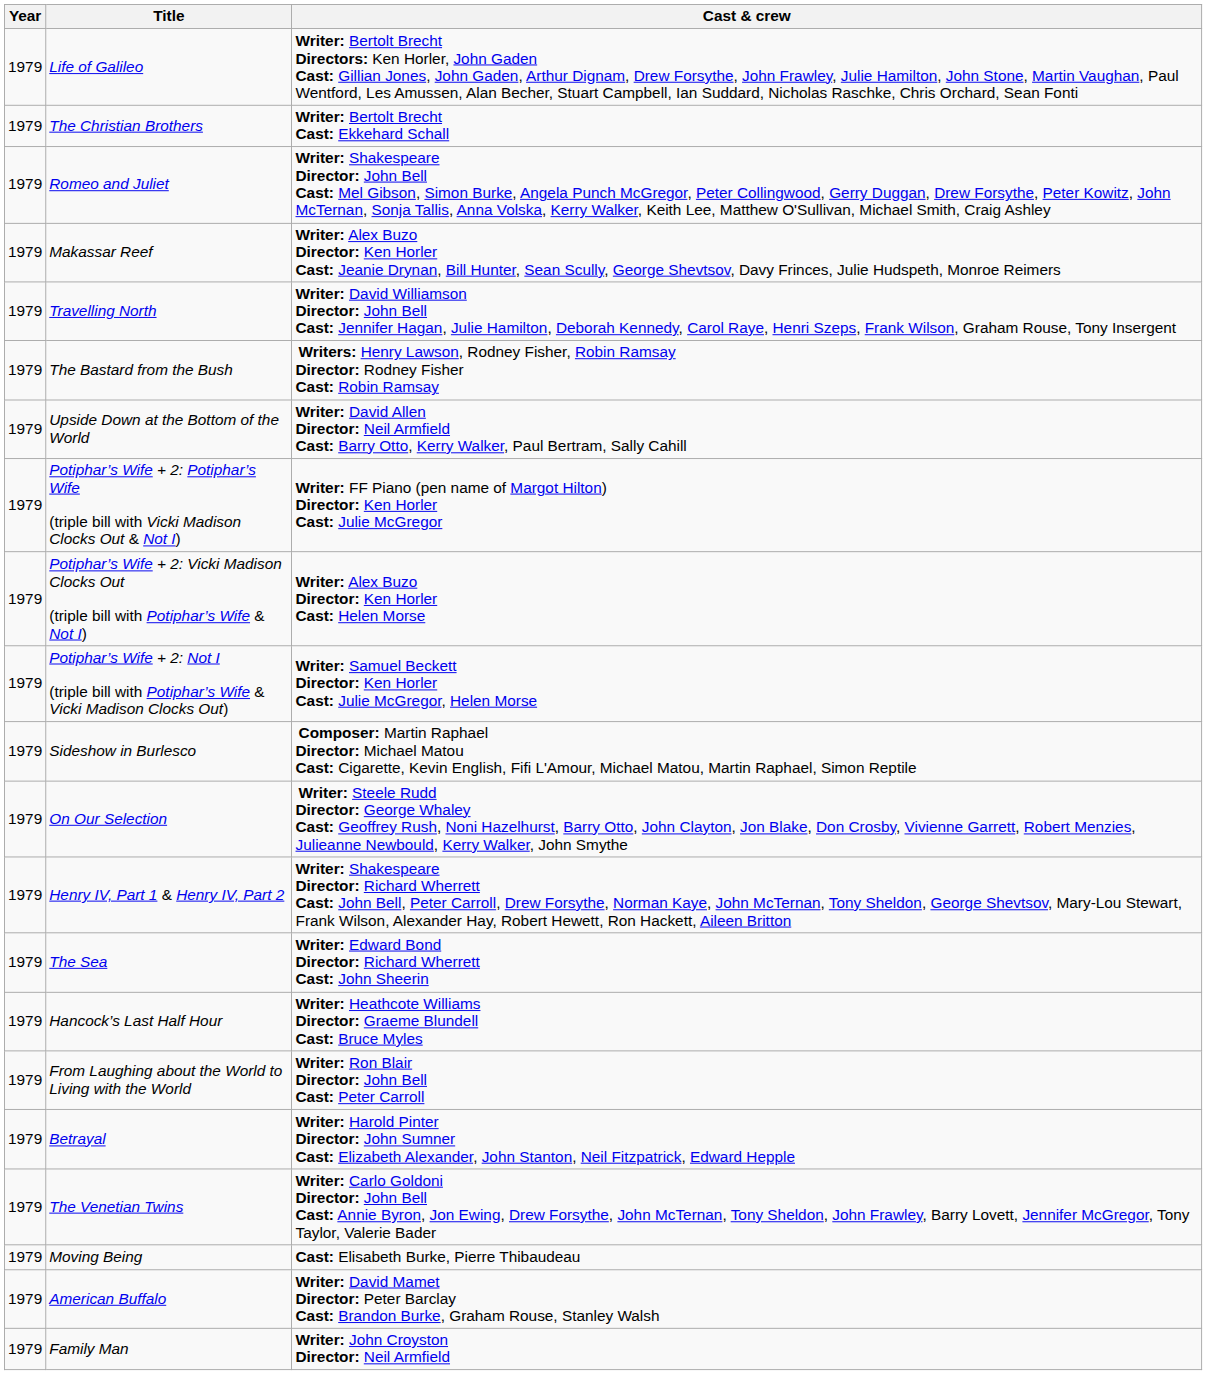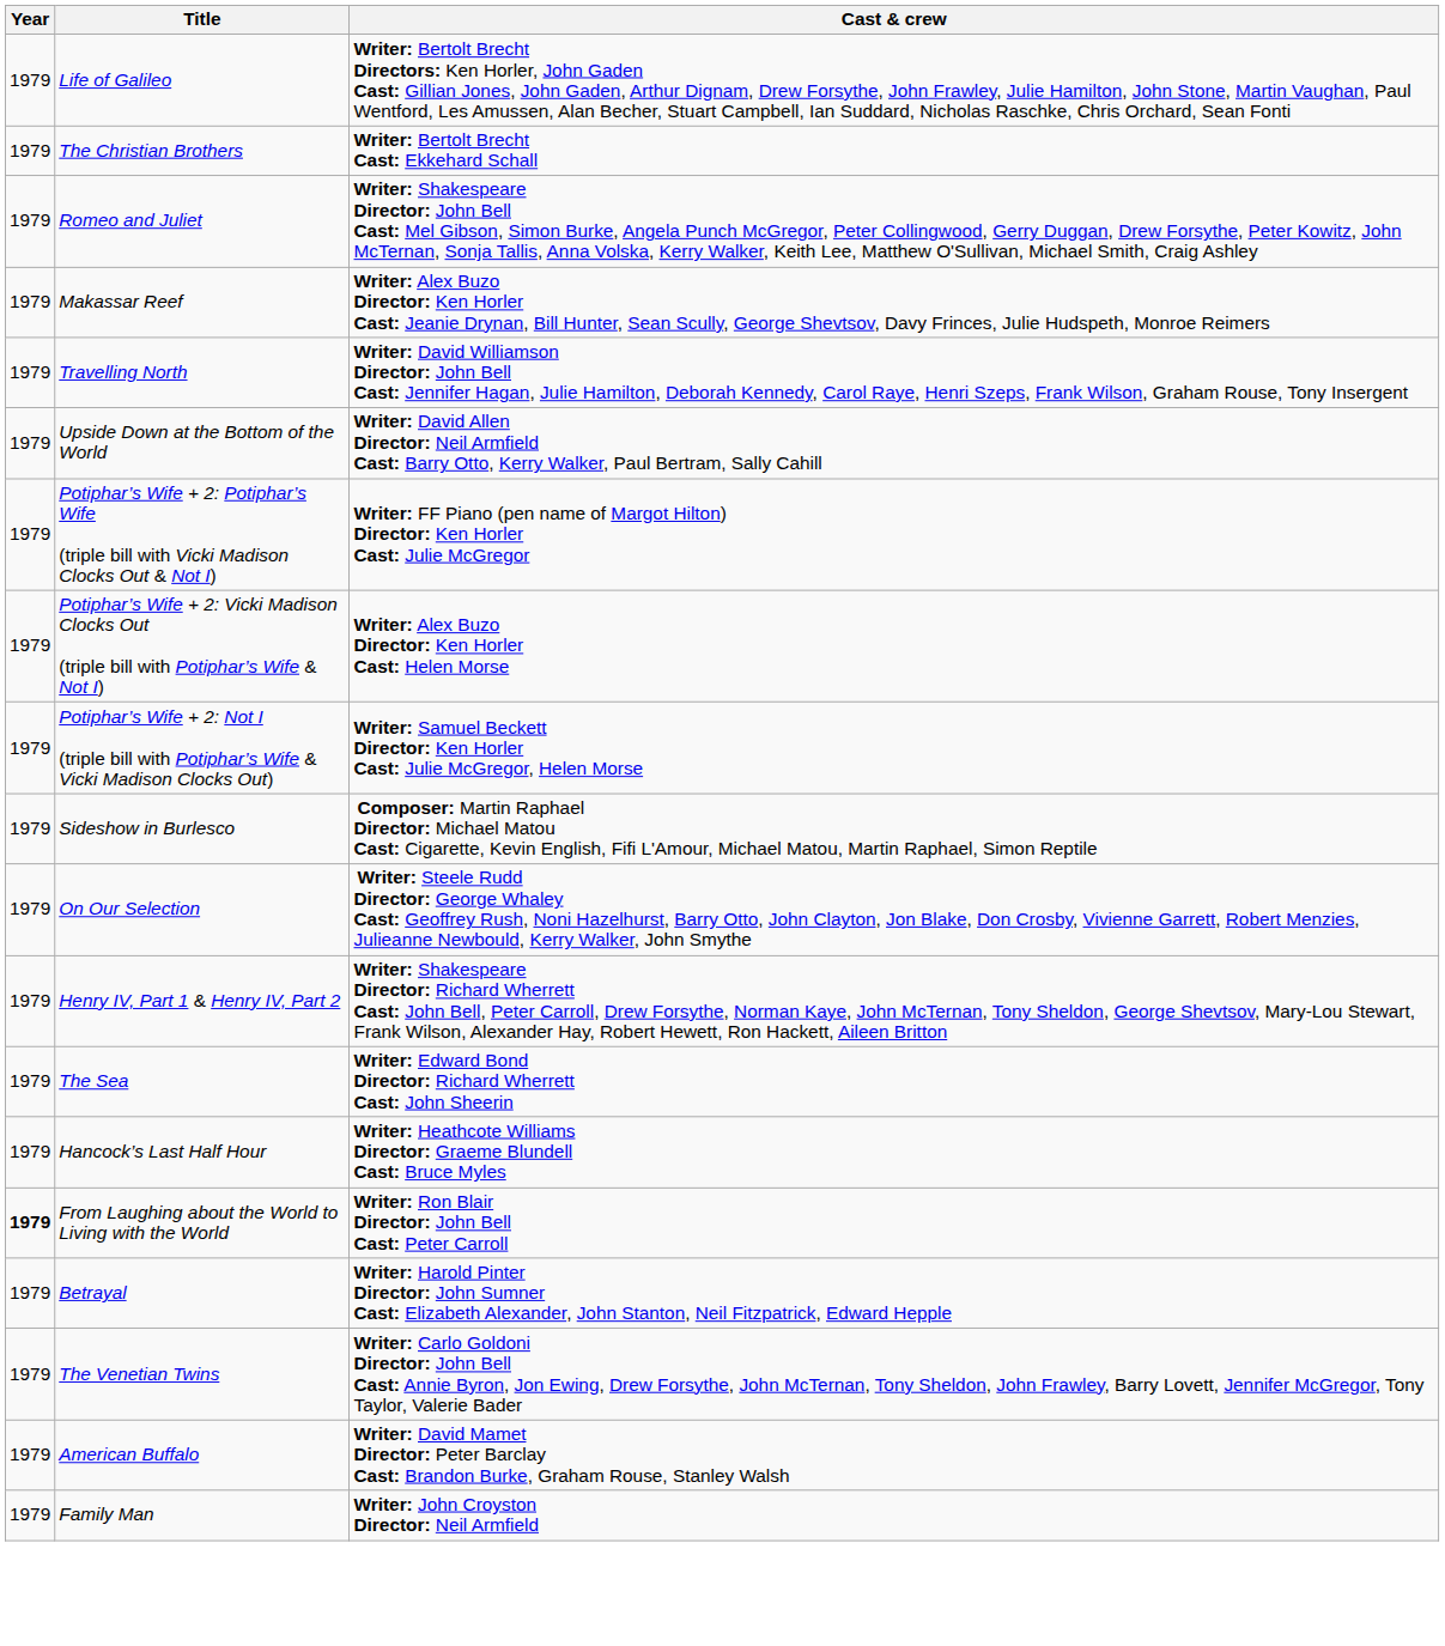- row: 1979 | The Bastard from the Bush | Writers: Henry Lawson, Rodney Fisher, Robin Ramsay Director: Rodney Fisher Cast: Robin Ramsay
From Laughing about the World to Living with the World | Year: normal -> bold
- row: 1979 | Moving Being | Cast: Elisabeth Burke, Pierre Thibaudeau
